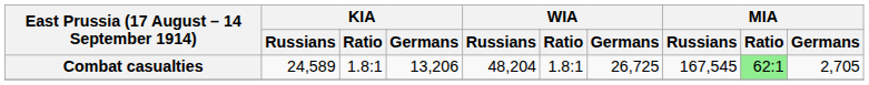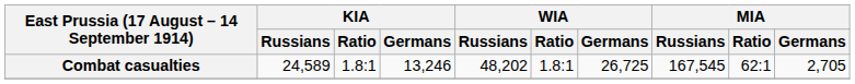Combat casualties | KIA / Germans: 13,206 -> 13,246
Combat casualties | WIA / Russians: 48,204 -> 48,202
Combat casualties | MIA / Ratio: lightgreen background -> no background
